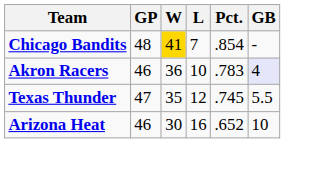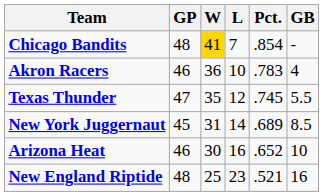Akron Racers | GB: lavender background -> no background
+ row: New York Juggernaut | 45 | 31 | 14 | .689 | 8.5
+ row: New England Riptide | 48 | 25 | 23 | .521 | 16
